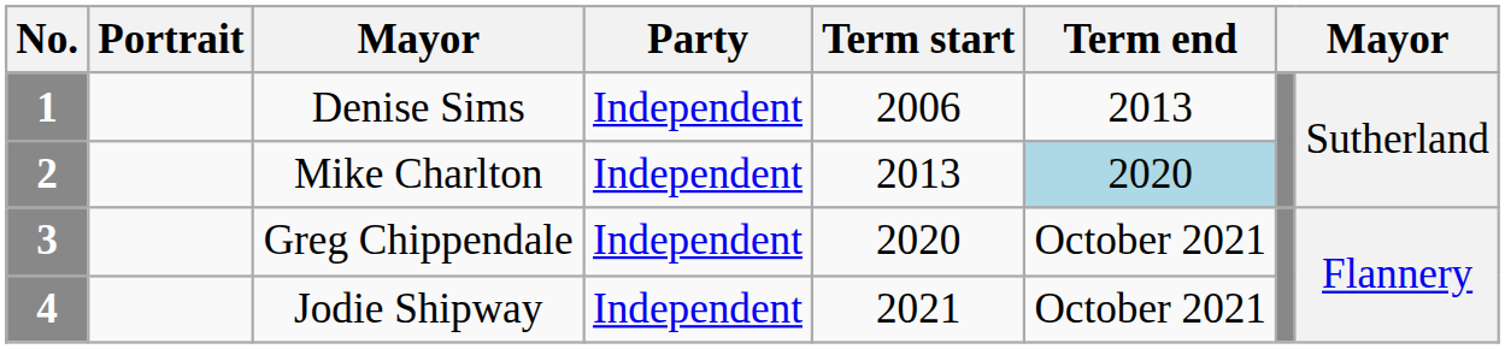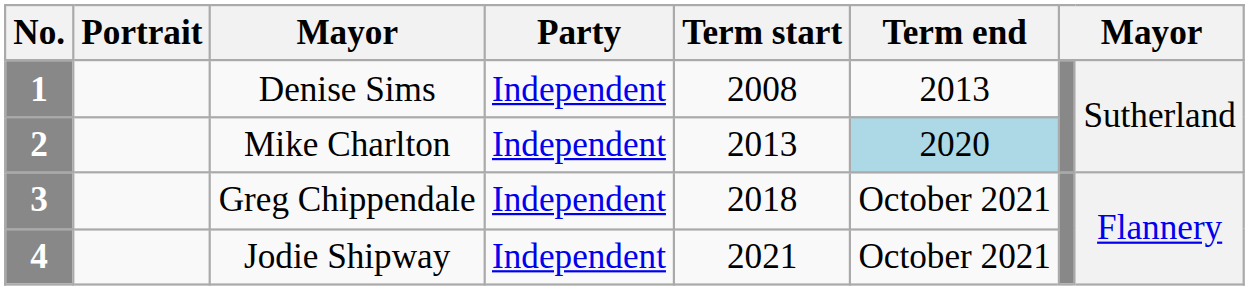1 | Term start: 2006 -> 2008
3 | Term start: 2020 -> 2018
